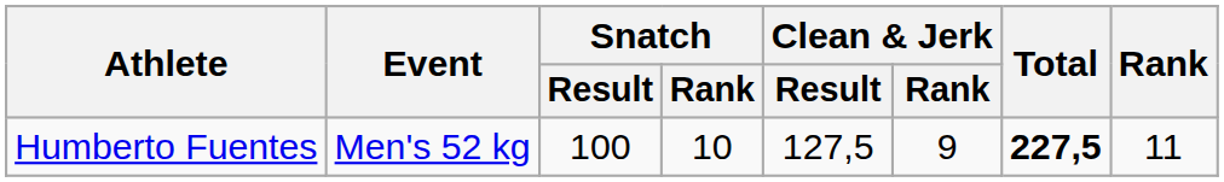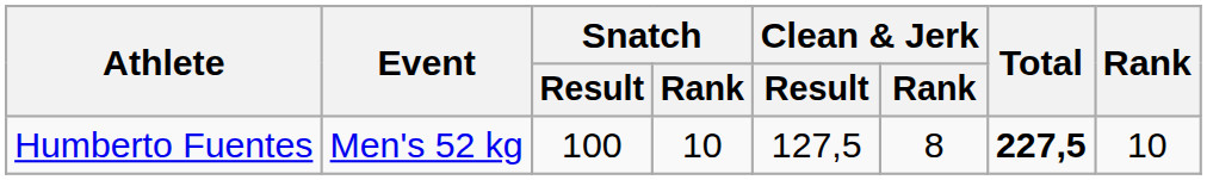Humberto Fuentes | Clean & Jerk / Rank: 9 -> 8
Humberto Fuentes | Rank: 11 -> 10
